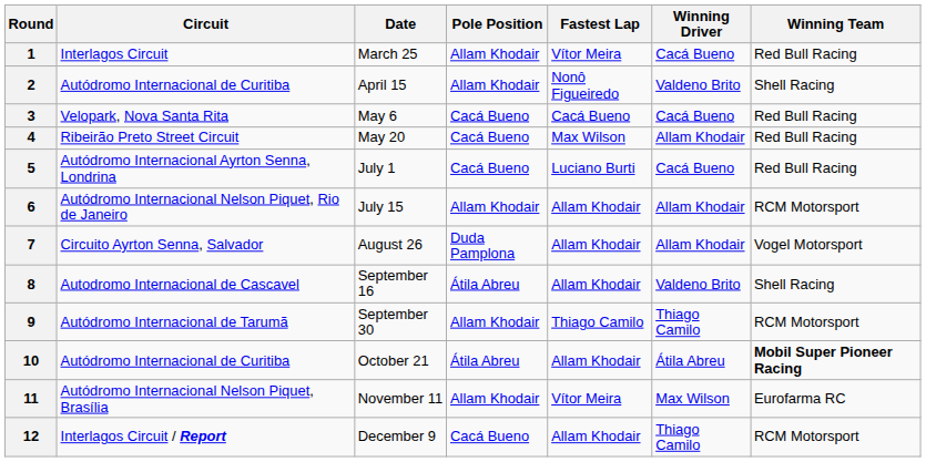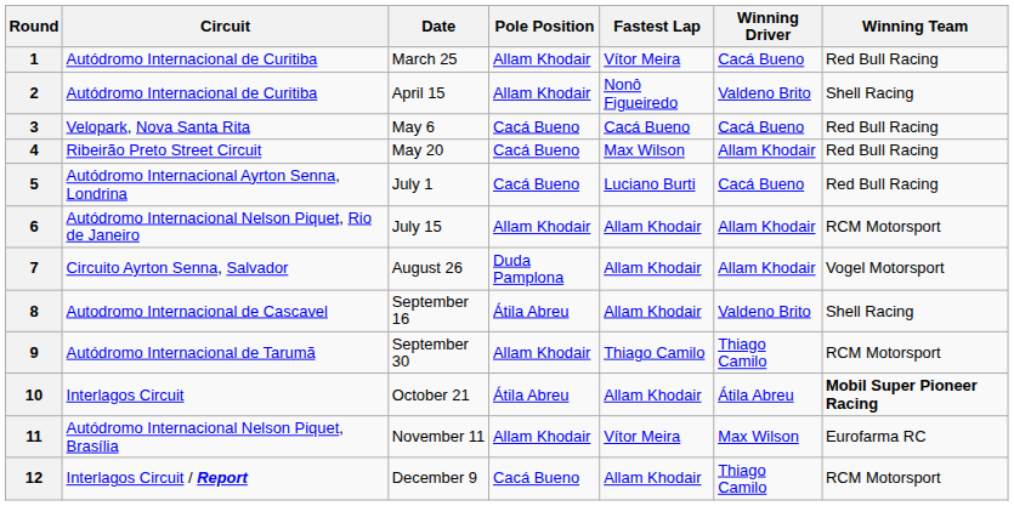1 | Circuit: Interlagos Circuit -> Autódromo Internacional de Curitiba
10 | Circuit: Autódromo Internacional de Curitiba -> Interlagos Circuit
